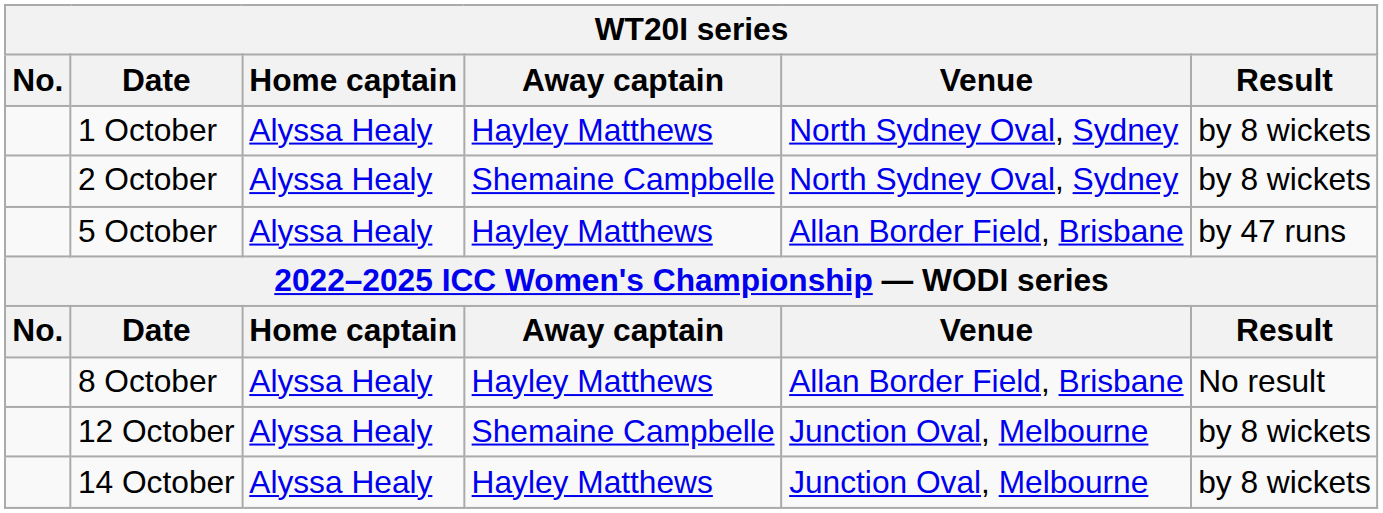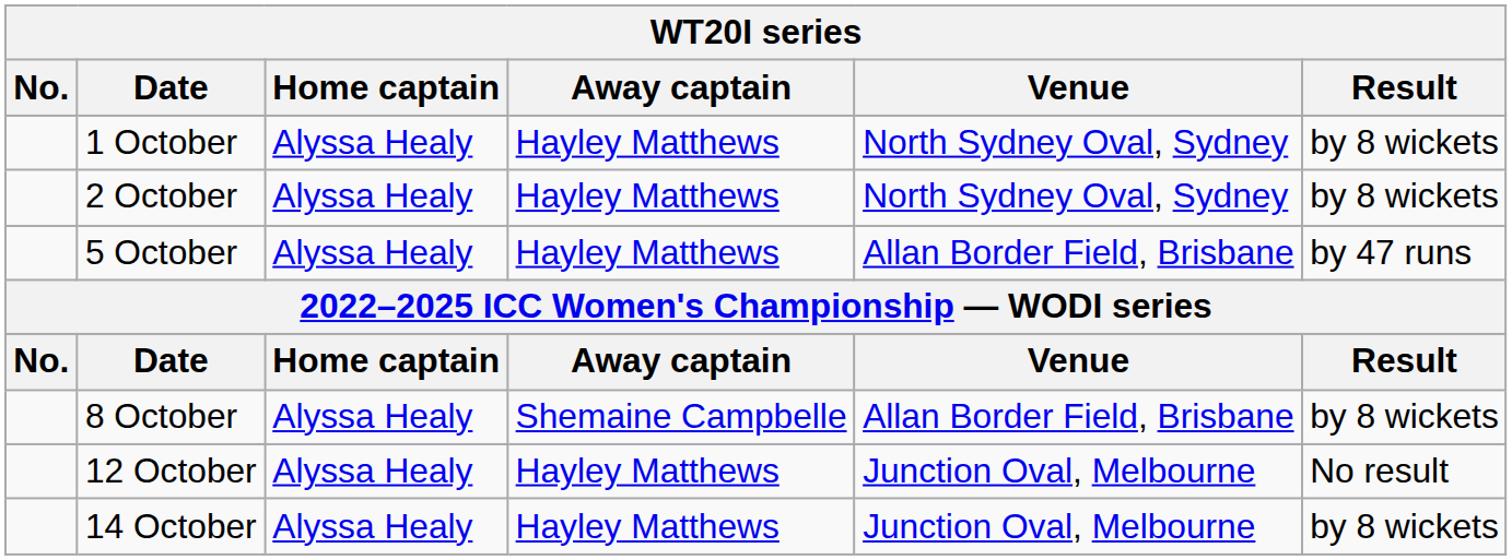2 October | Away captain: Shemaine Campbelle -> Hayley Matthews
8 October | Away captain: Hayley Matthews -> Shemaine Campbelle
8 October | Result: No result -> by 8 wickets
12 October | Away captain: Shemaine Campbelle -> Hayley Matthews
12 October | Result: by 8 wickets -> No result
